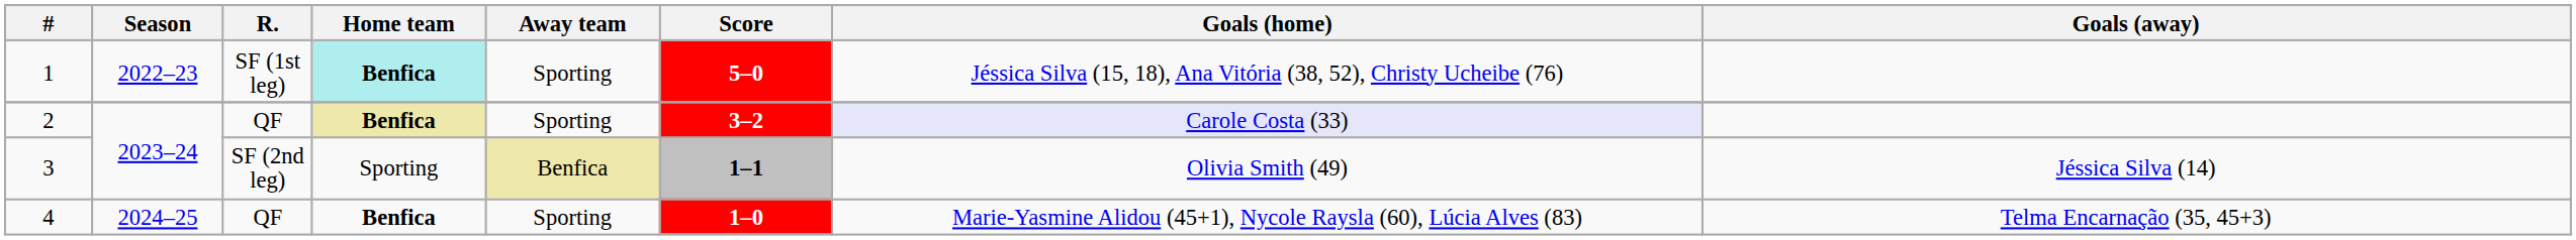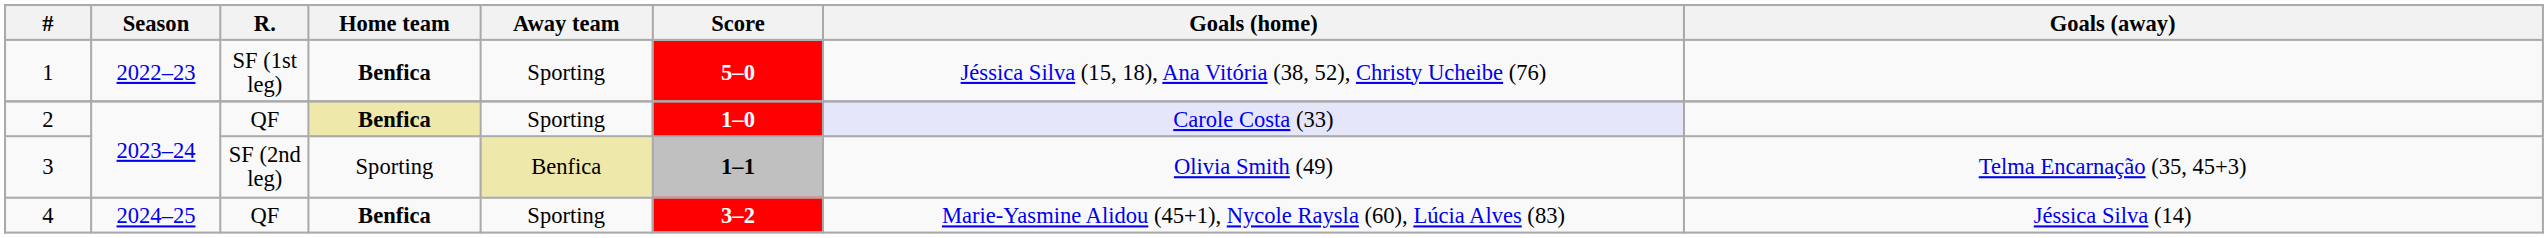1 | Home team: paleturquoise background -> no background
2 | Score: 3–2 -> 1–0
3 | Goals (away): Jéssica Silva (14) -> Telma Encarnação (35, 45+3)
4 | Score: 1–0 -> 3–2
4 | Goals (away): Telma Encarnação (35, 45+3) -> Jéssica Silva (14)
